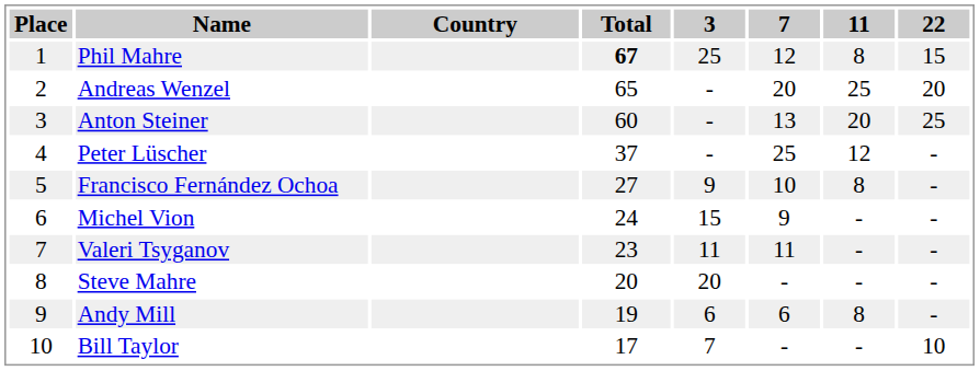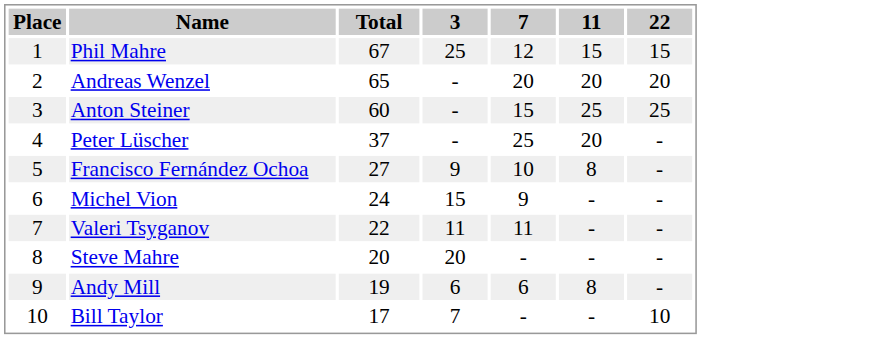- column: Country
Phil Mahre | Total: bold -> normal
Phil Mahre | 11: 8 -> 15
Andreas Wenzel | 11: 25 -> 20
Anton Steiner | 7: 13 -> 15
Anton Steiner | 11: 20 -> 25
Peter Lüscher | 11: 12 -> 20
Valeri Tsyganov | Total: 23 -> 22
